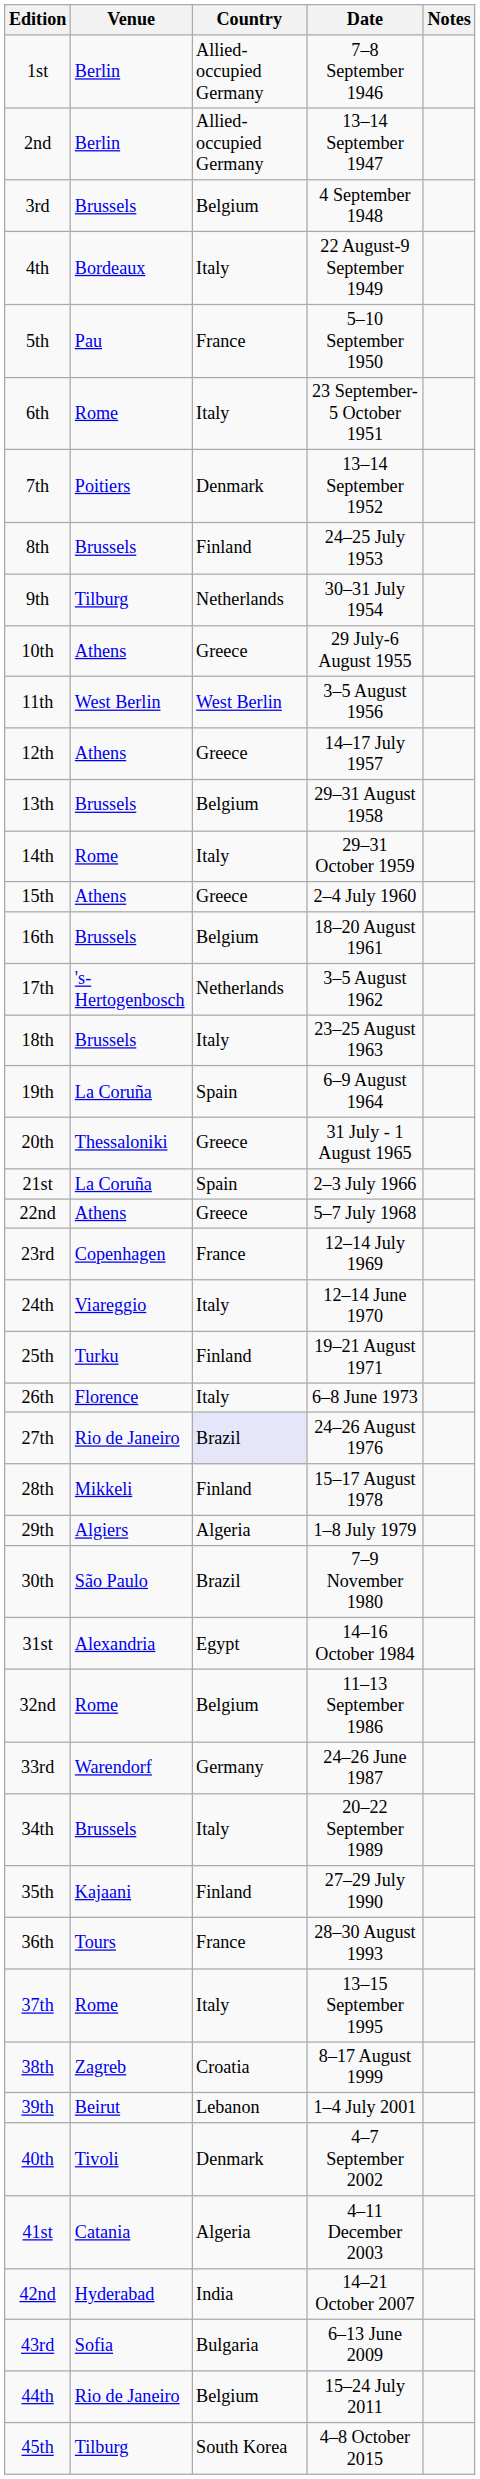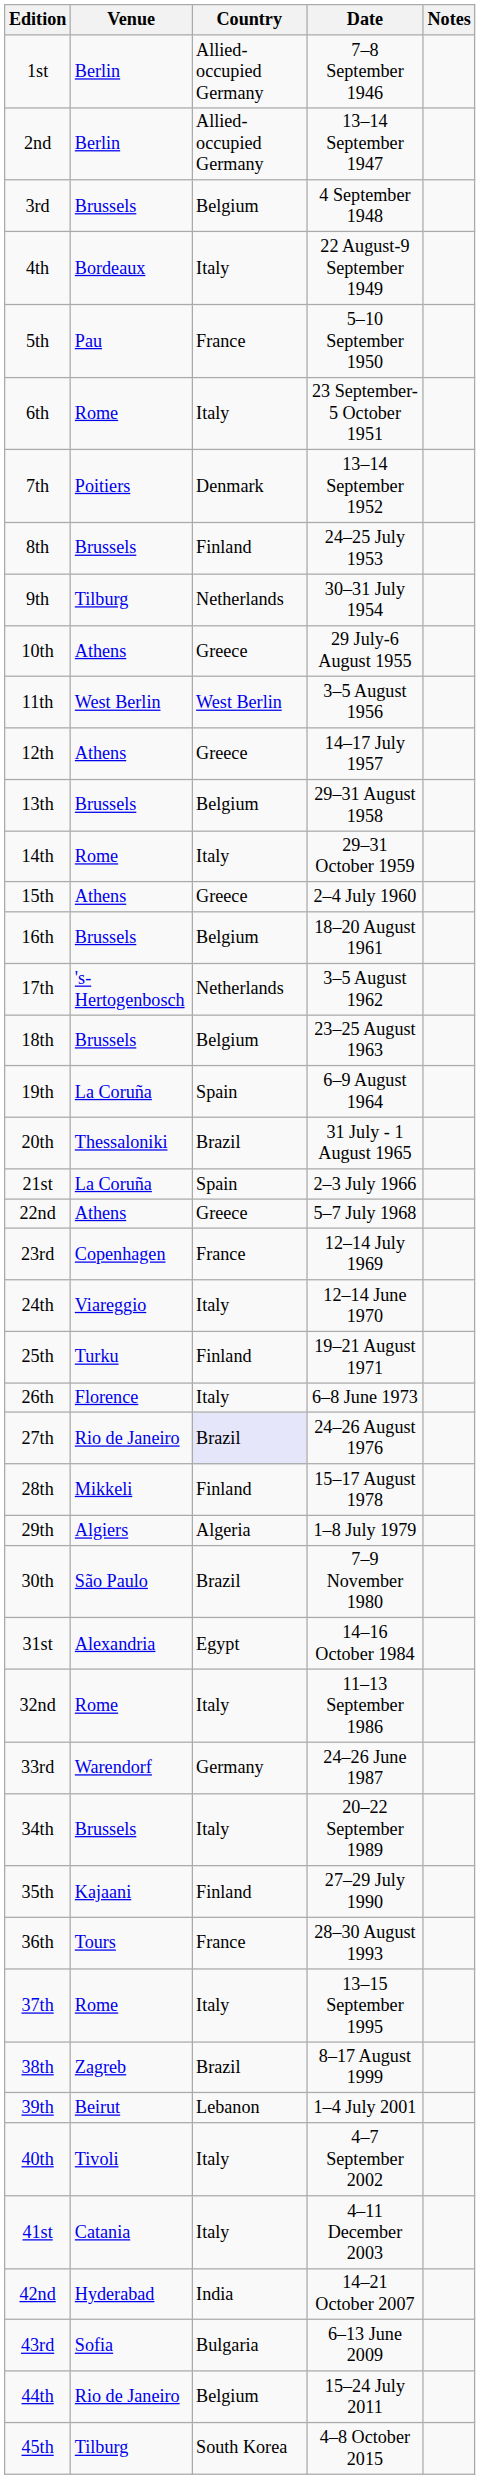18th | Country: Italy -> Belgium
20th | Country: Greece -> Brazil
32nd | Country: Belgium -> Italy
38th | Country: Croatia -> Brazil
40th | Country: Denmark -> Italy
41st | Country: Algeria -> Italy
